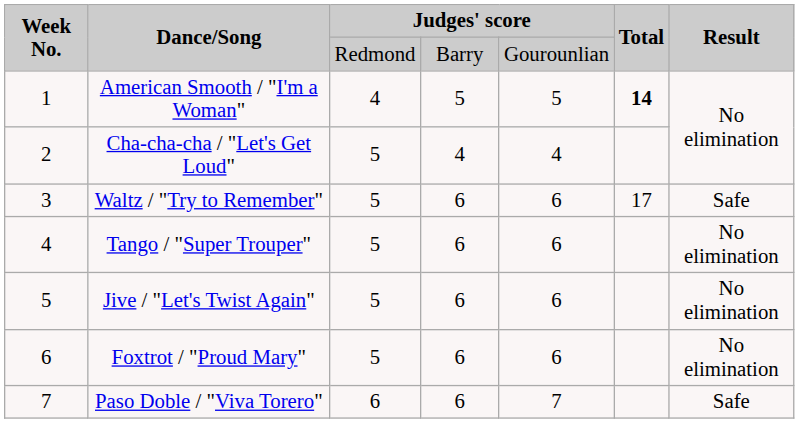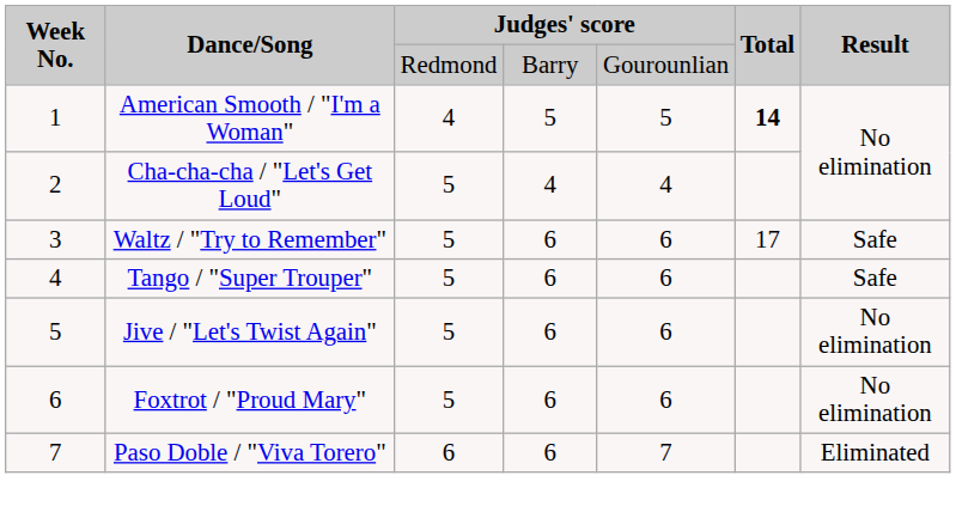Tango / "Super Trouper" | Result: No elimination -> Safe
Paso Doble / "Viva Torero" | Result: Safe -> Eliminated
